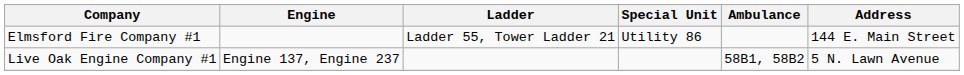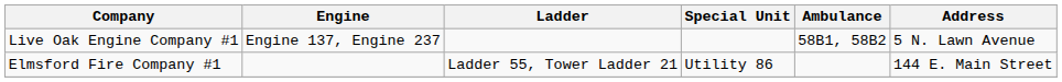rows swapped: Live Oak Engine Company #1 <-> Elmsford Fire Company #1
